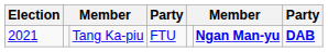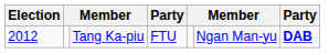Tang Ka-piu | Election: 2021 -> 2012
Tang Ka-piu | column 6: bold -> normal
